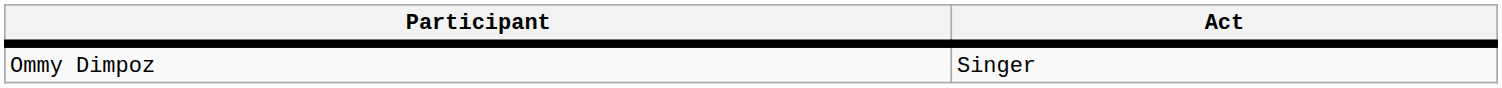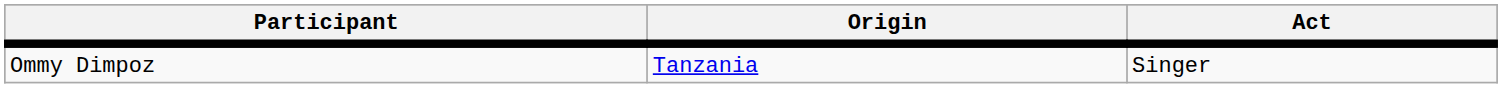+ column: Origin | Tanzania
